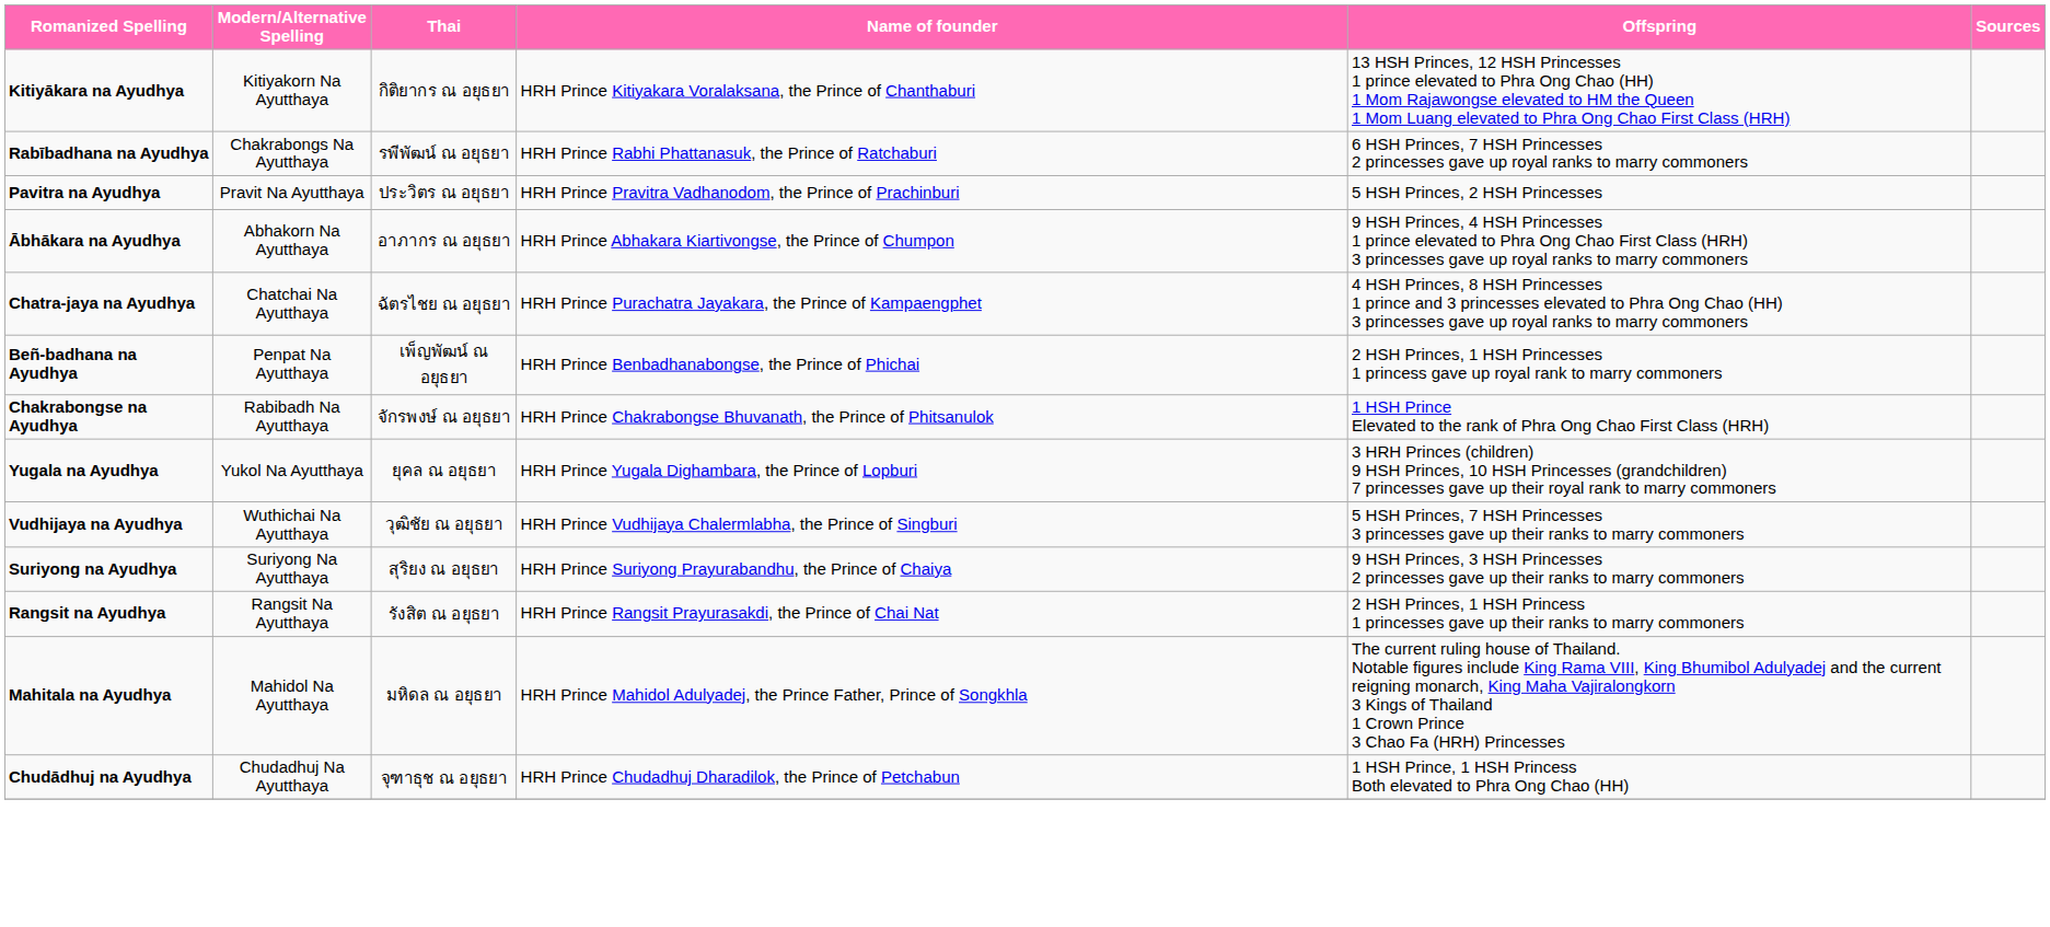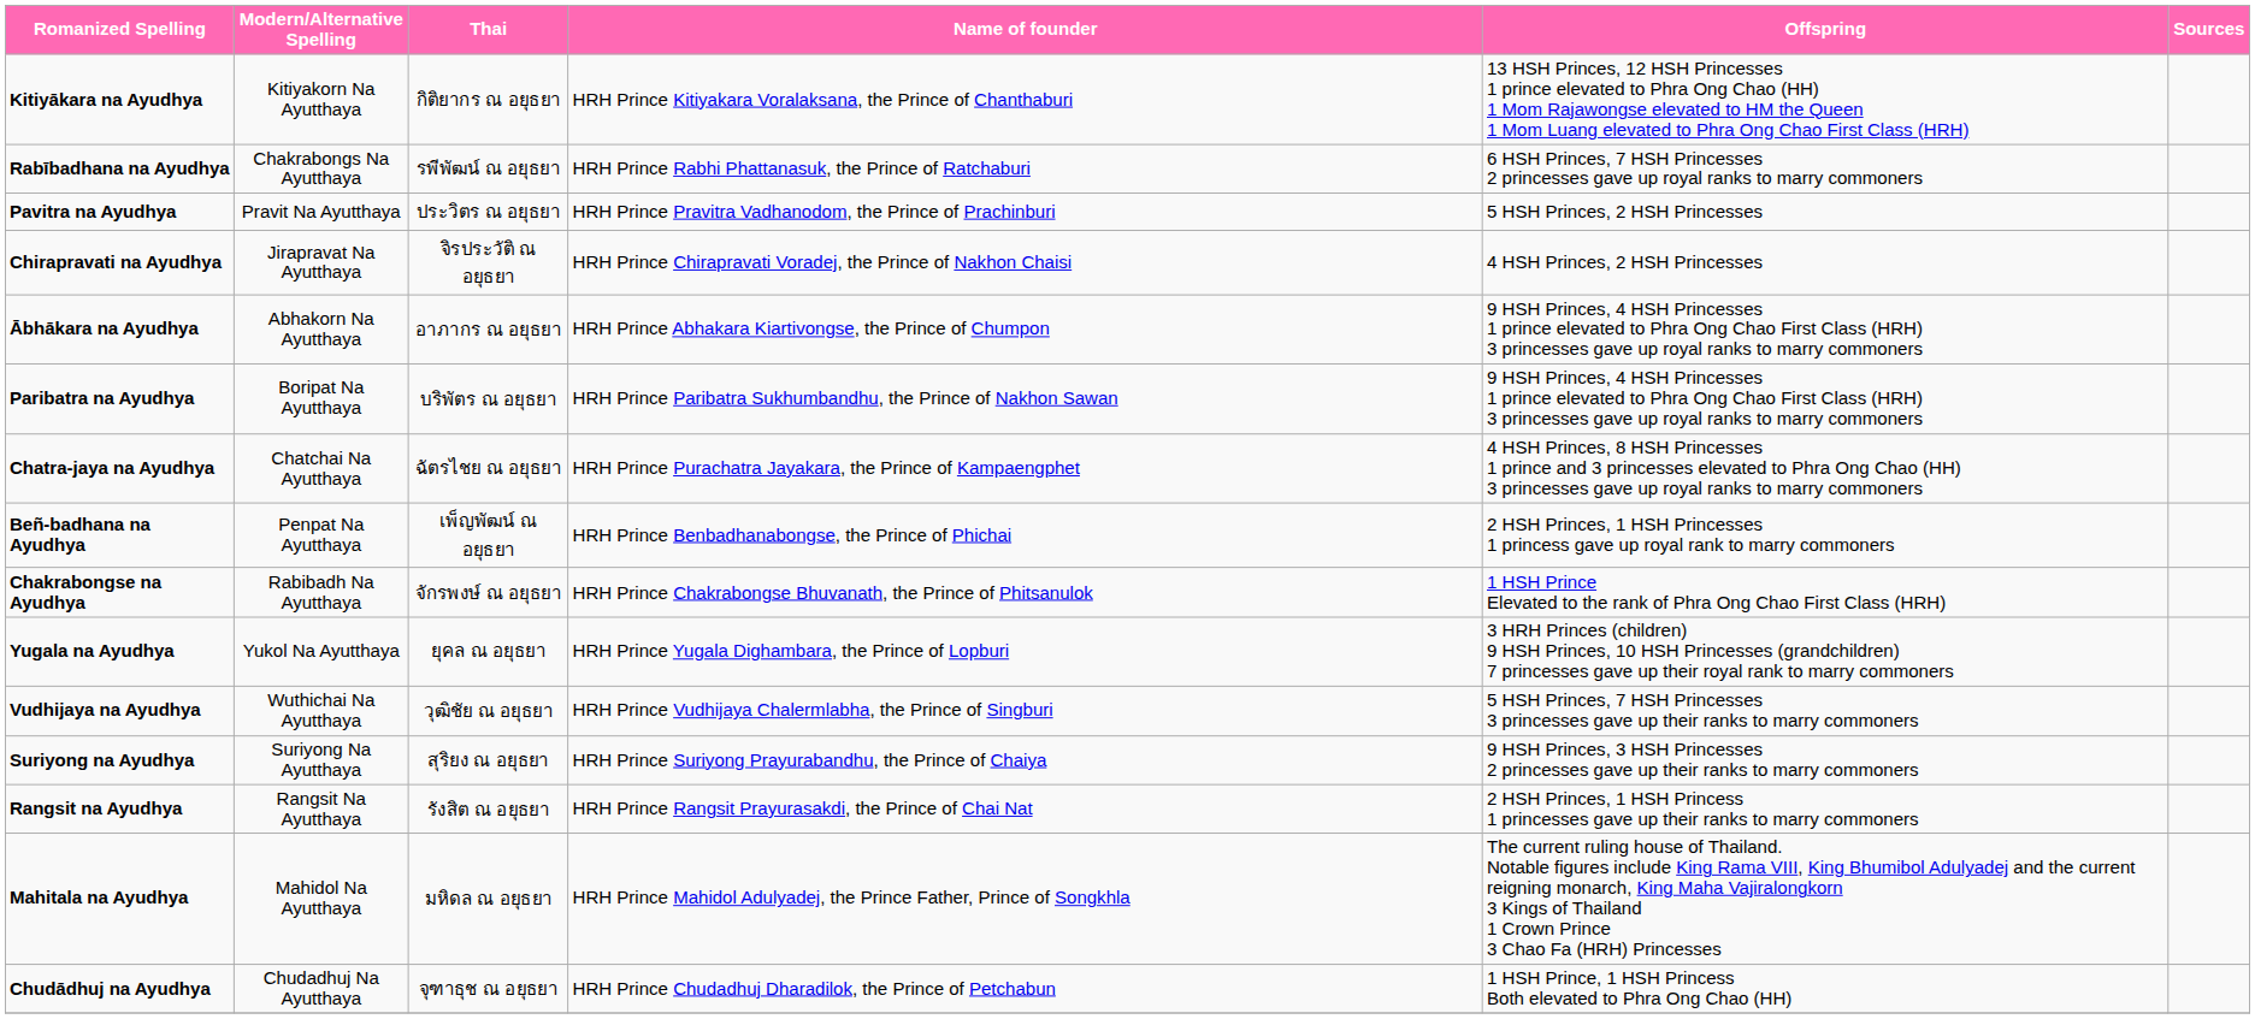+ row: Chirapravati na Ayudhya | Jirapravat Na Ayutthaya | จิรประวัติ ณ อยุธยา | HRH Prince Chirapravati Voradej, the Prince of Nakhon Chaisi | 4 HSH Princes, 2 HSH Princesses
+ row: Paribatra na Ayudhya | Boripat Na Ayutthaya | บริพัตร ณ อยุธยา | HRH Prince Paribatra Sukhumbandhu, the Prince of Nakhon Sawan | 9 HSH Princes, 4 HSH Princesses 1 prince elevated to Phra Ong Chao First Class (HRH) 3 princesses gave up royal ranks to marry commoners
